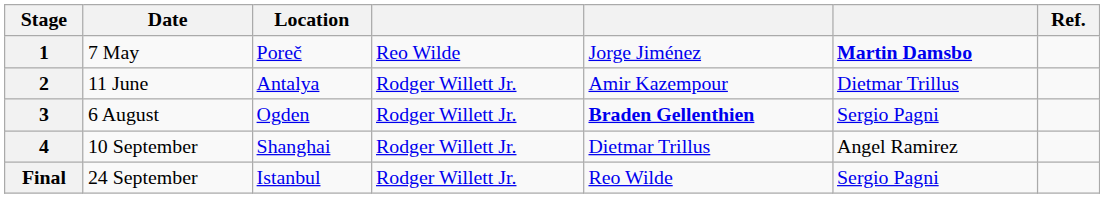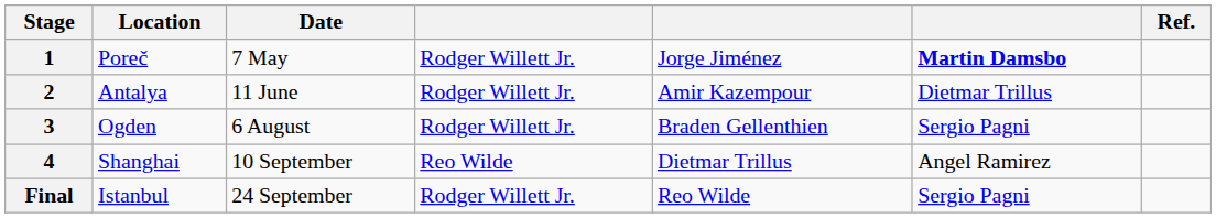columns swapped: Date <-> Location
1 | column 4: Reo Wilde -> Rodger Willett Jr.
3 | column 5: bold -> normal
4 | column 4: Rodger Willett Jr. -> Reo Wilde
